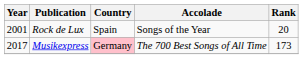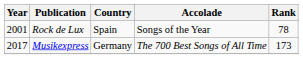Rock de Lux | Rank: 20 -> 78
Musikexpress | Country: pink background -> no background
